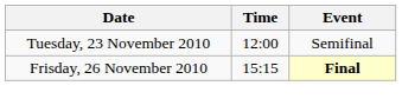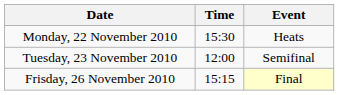+ row: Monday, 22 November 2010 | 15:30 | Heats
Frisday, 26 November 2010 | Event: bold -> normal
